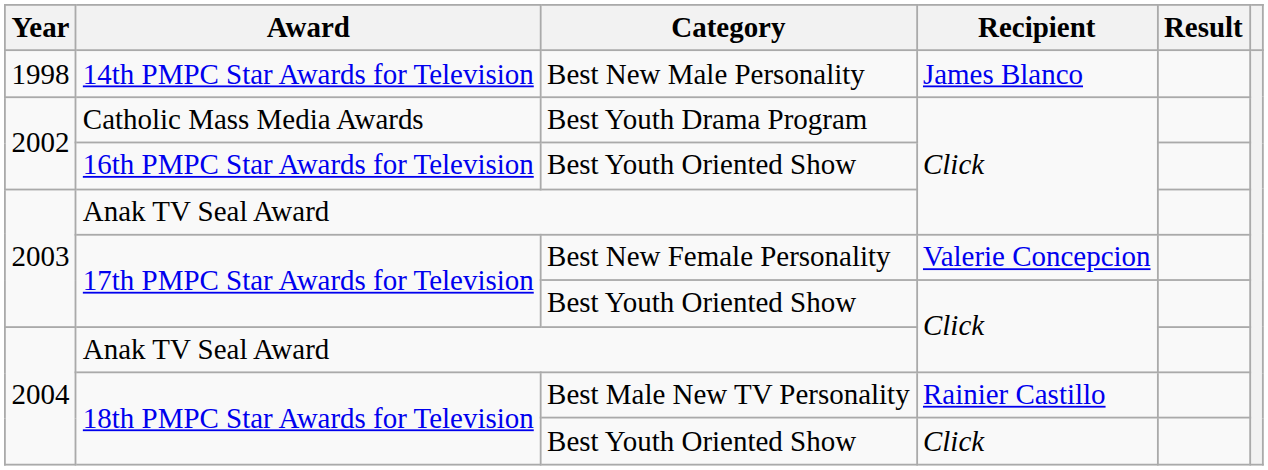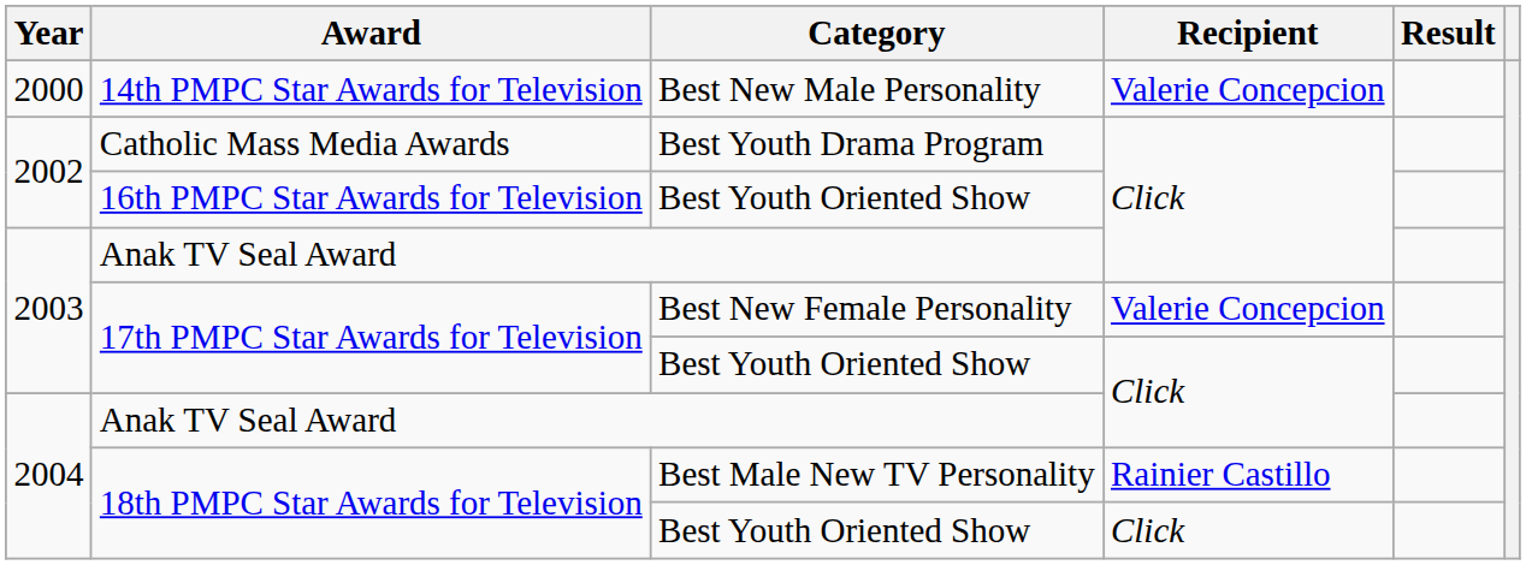14th PMPC Star Awards for Television | Year: 1998 -> 2000
14th PMPC Star Awards for Television | Recipient: James Blanco -> Valerie Concepcion
